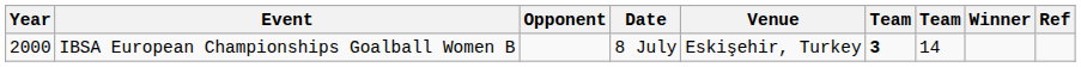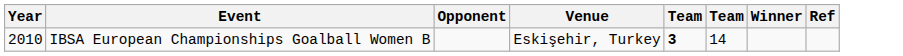- column: Date | 8 July
IBSA European Championships Goalball Women B | Year: 2000 -> 2010
